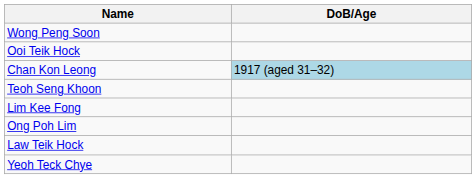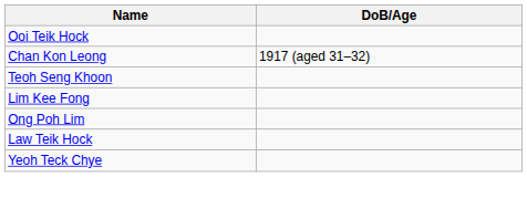- row: Wong Peng Soon
Chan Kon Leong | DoB/Age: lightblue background -> no background
